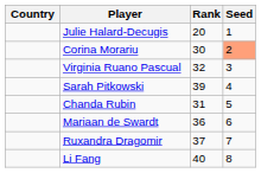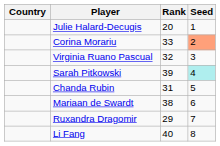Corina Morariu | Rank: 30 -> 33
Sarah Pitkowski | Seed: no background -> paleturquoise background
Mariaan de Swardt | Rank: 36 -> 38
Ruxandra Dragomir | Rank: 37 -> 29
